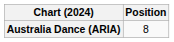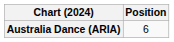Australia Dance (ARIA) | Position: 8 -> 6
